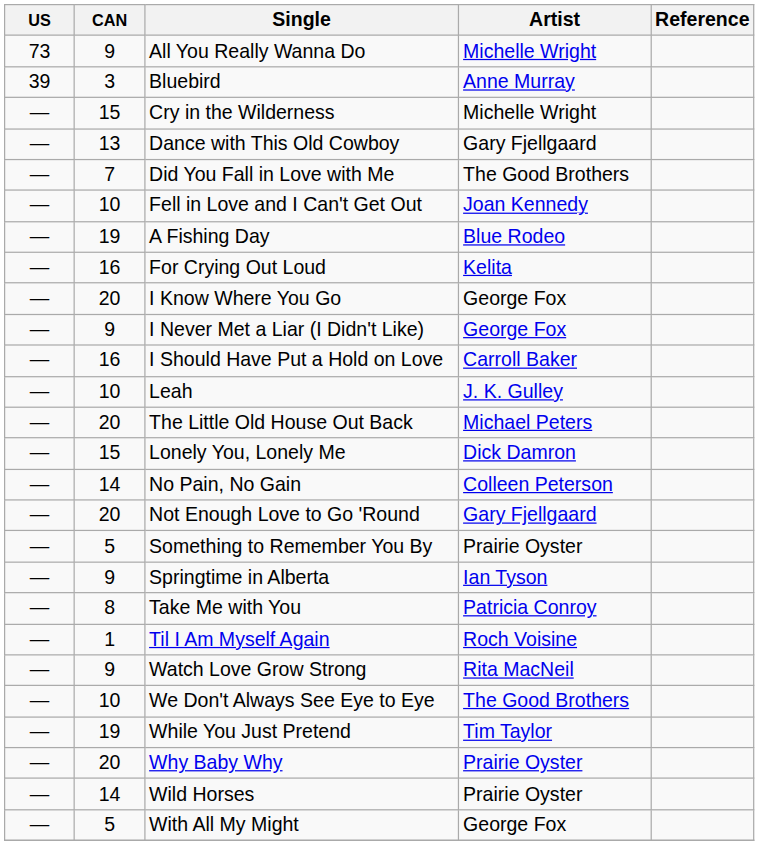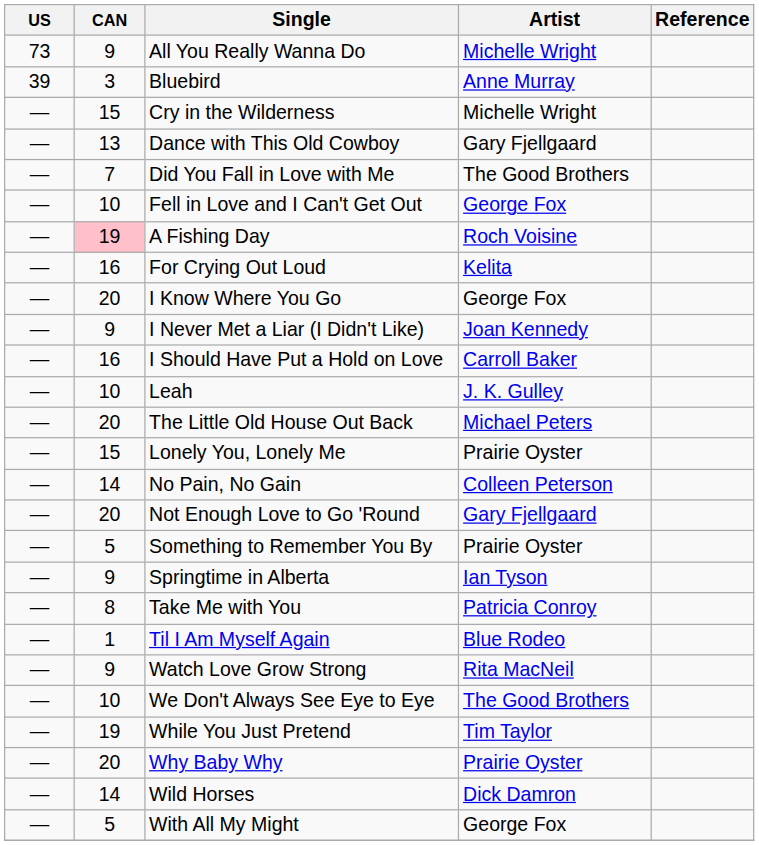Fell in Love and I Can't Get Out | Artist: Joan Kennedy -> George Fox
A Fishing Day | CAN: no background -> pink background
A Fishing Day | Artist: Blue Rodeo -> Roch Voisine
I Never Met a Liar (I Didn't Like) | Artist: George Fox -> Joan Kennedy
Lonely You, Lonely Me | Artist: Dick Damron -> Prairie Oyster
Til I Am Myself Again | Artist: Roch Voisine -> Blue Rodeo
Wild Horses | Artist: Prairie Oyster -> Dick Damron
